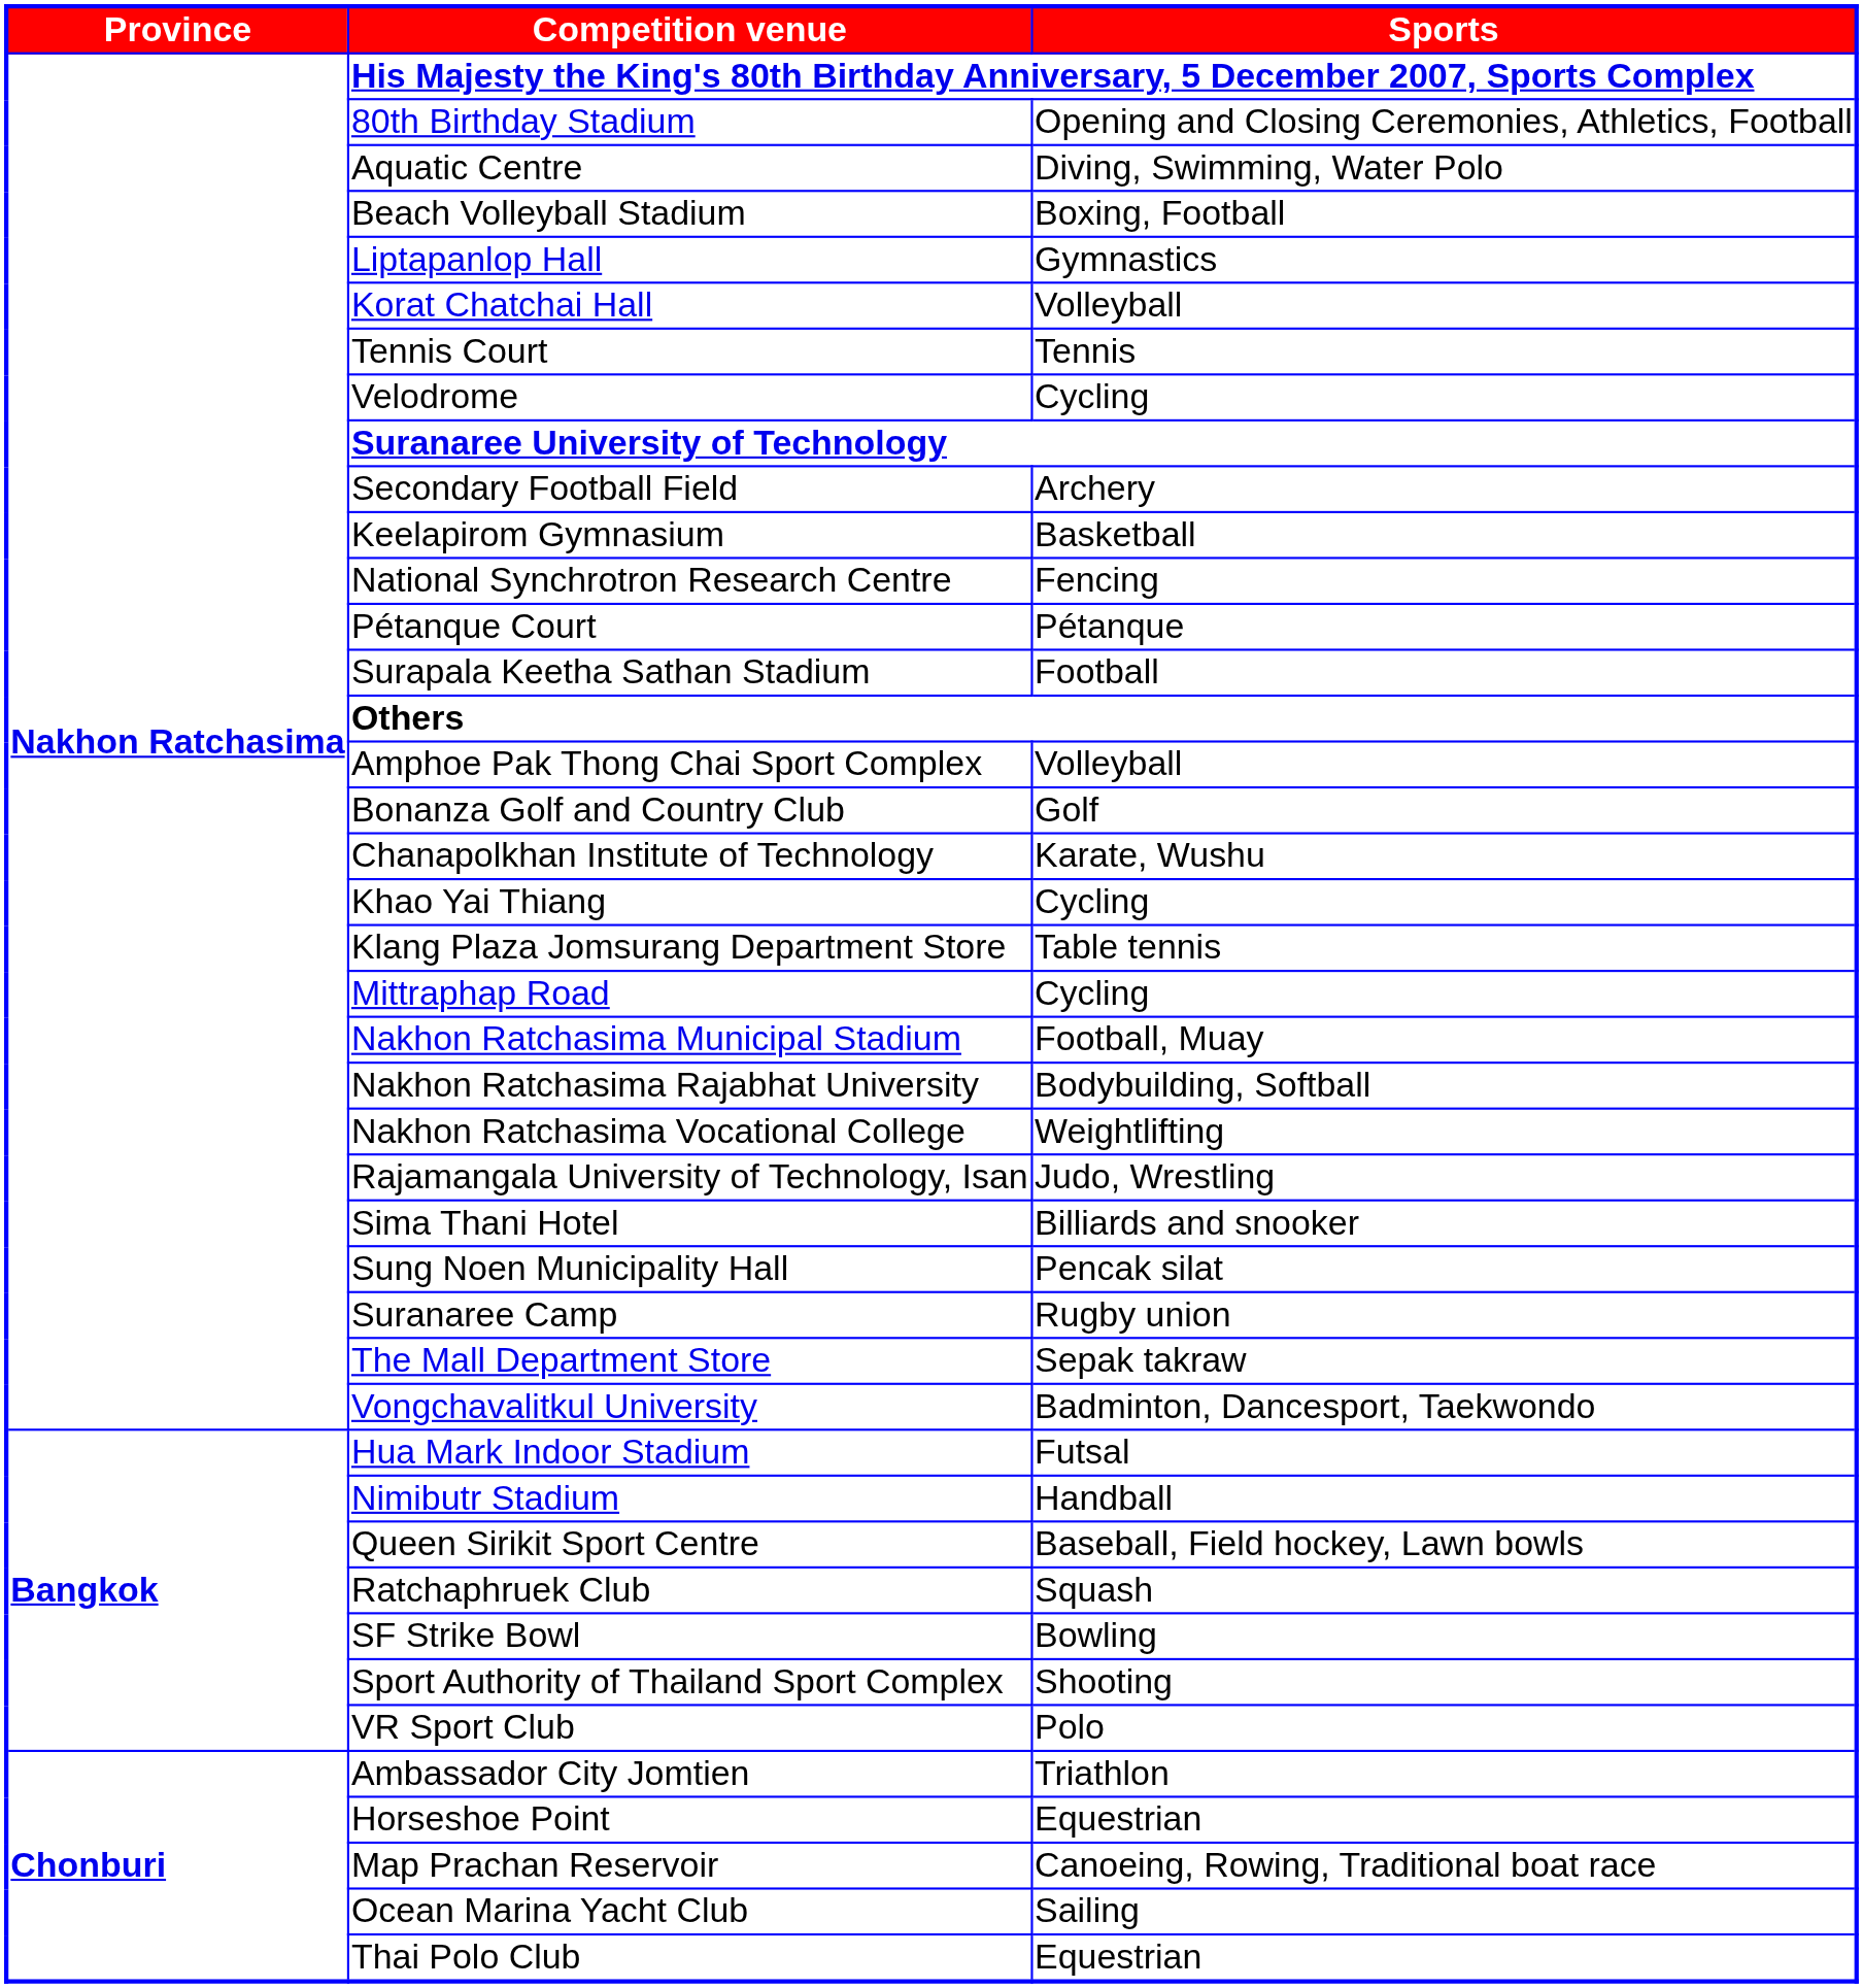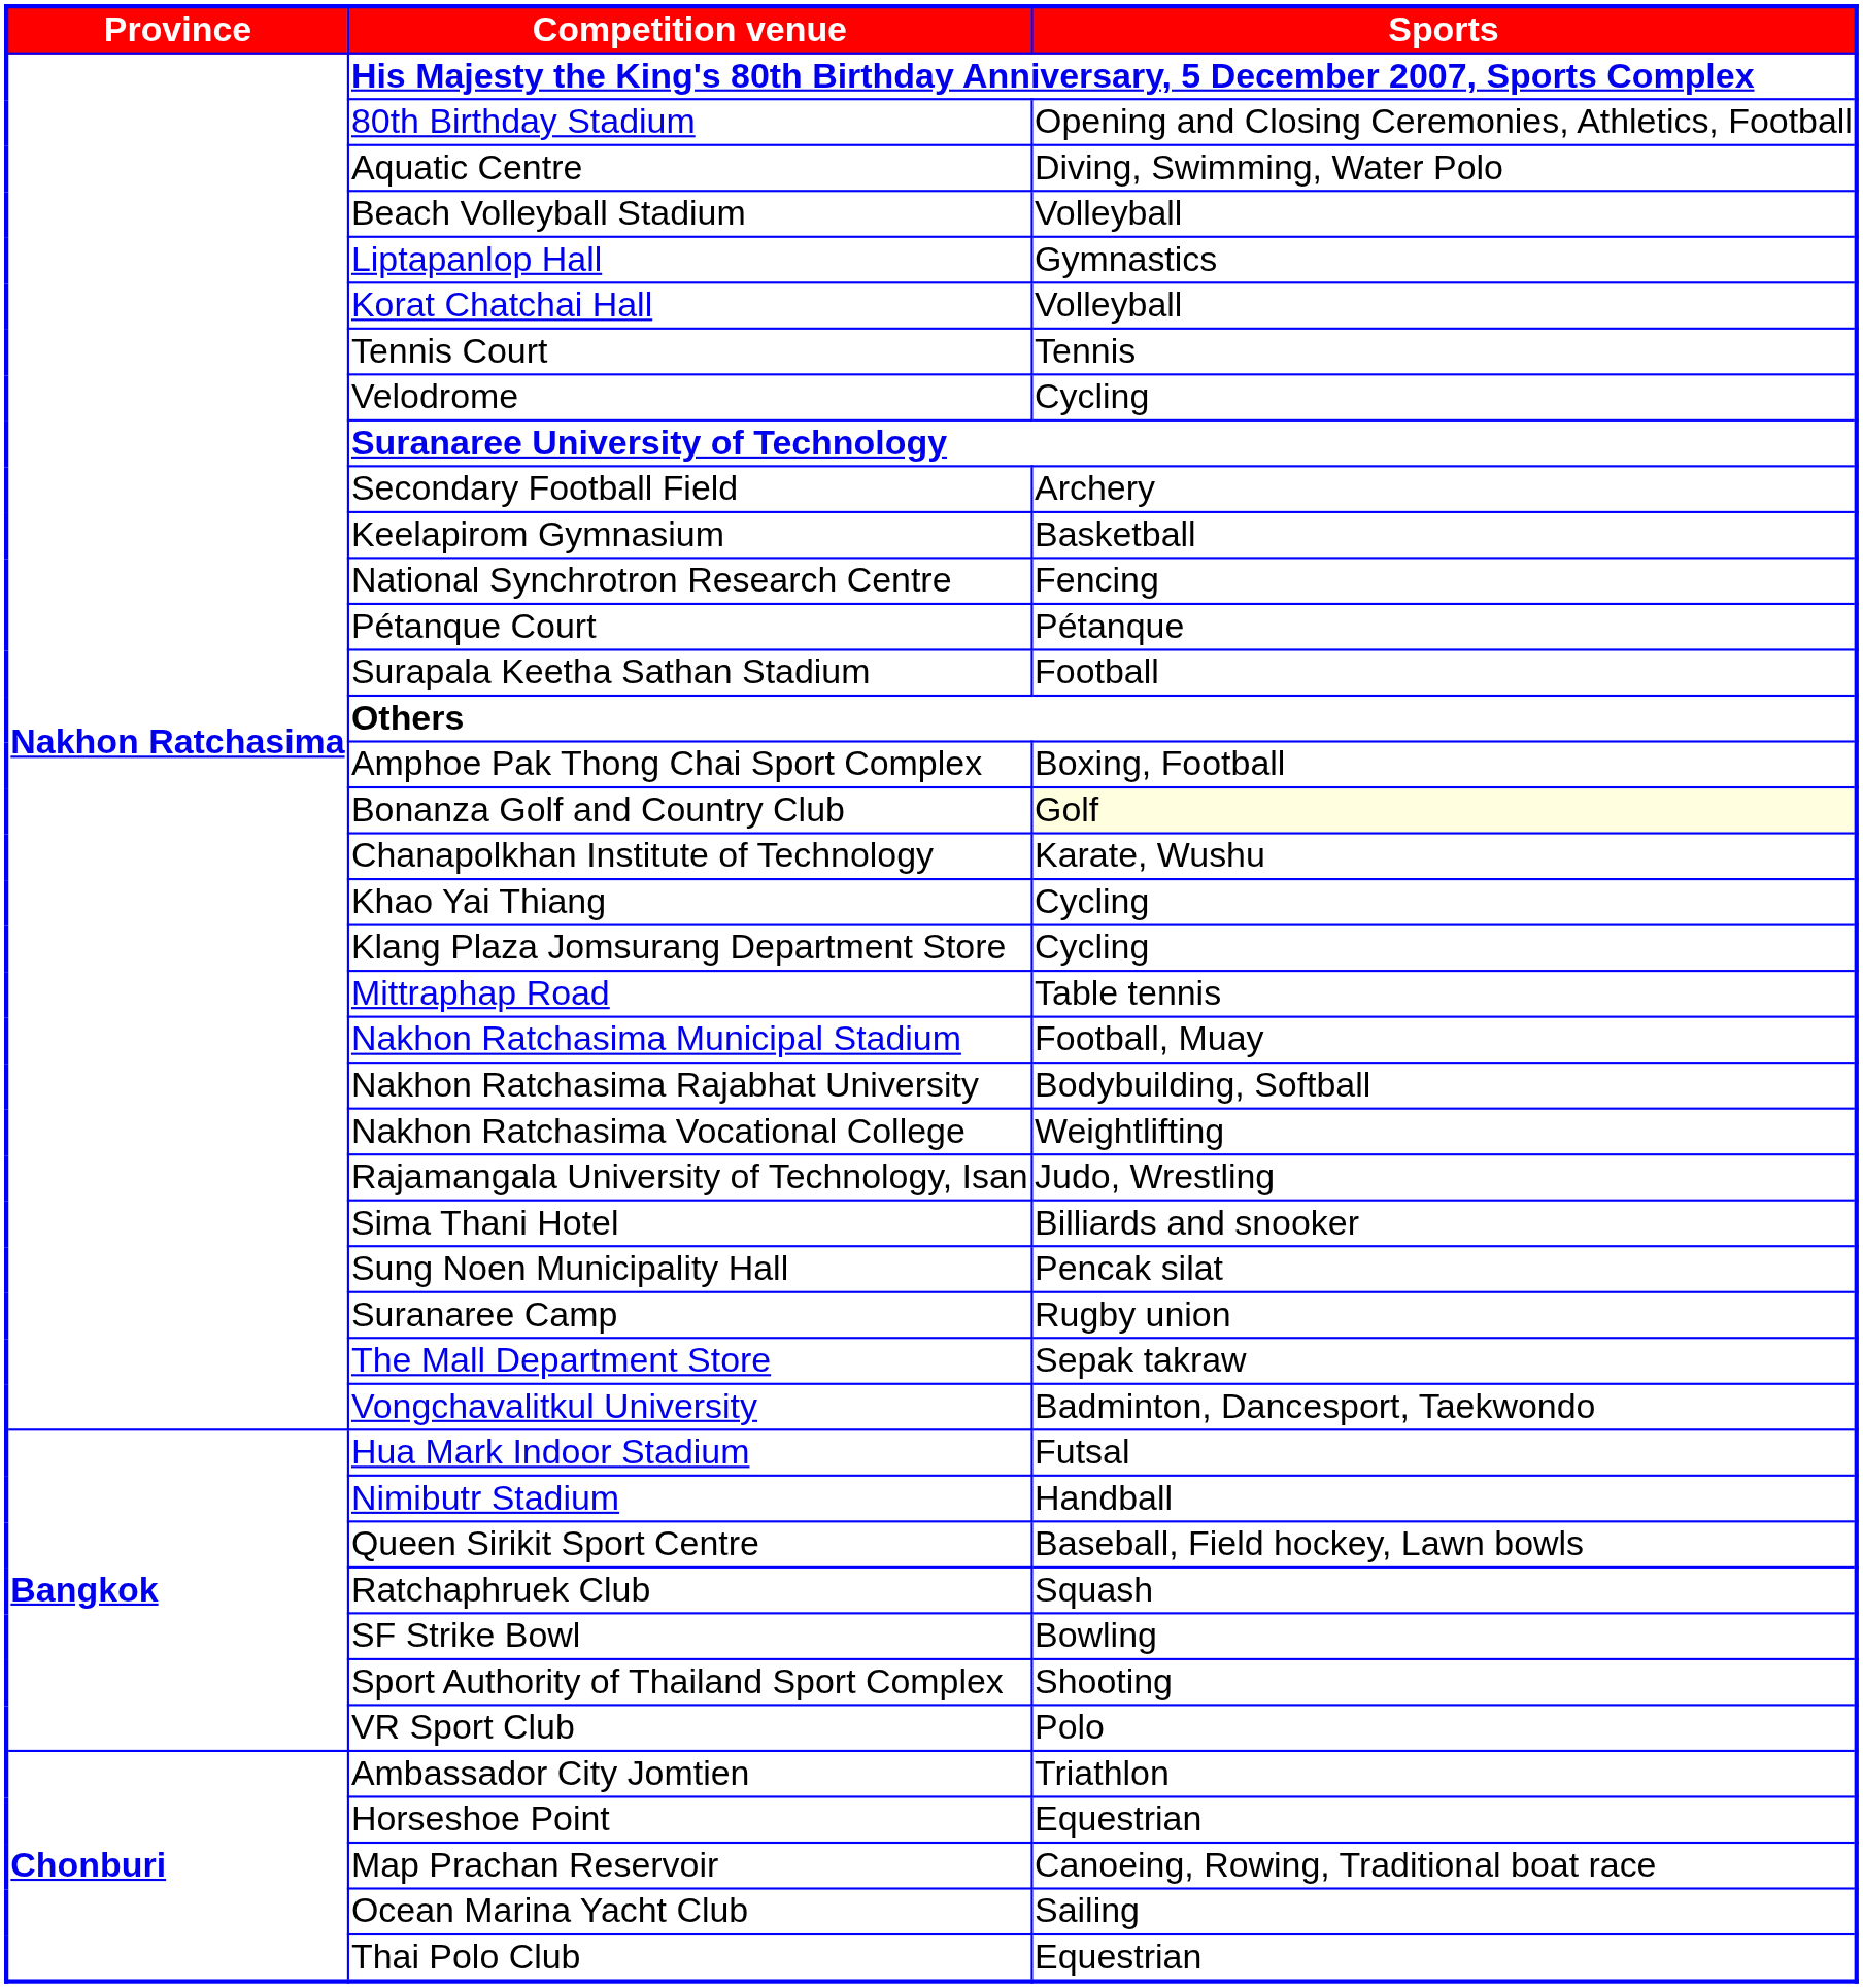Beach Volleyball Stadium | column 3: Boxing, Football -> Volleyball
Amphoe Pak Thong Chai Sport Complex | column 3: Volleyball -> Boxing, Football
Bonanza Golf and Country Club | column 3: no background -> lightyellow background
Klang Plaza Jomsurang Department Store | column 3: Table tennis -> Cycling
Mittraphap Road | column 3: Cycling -> Table tennis
